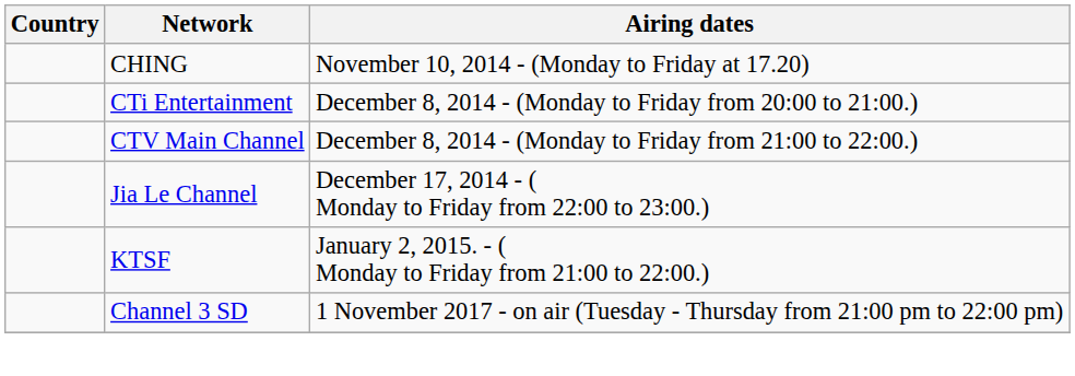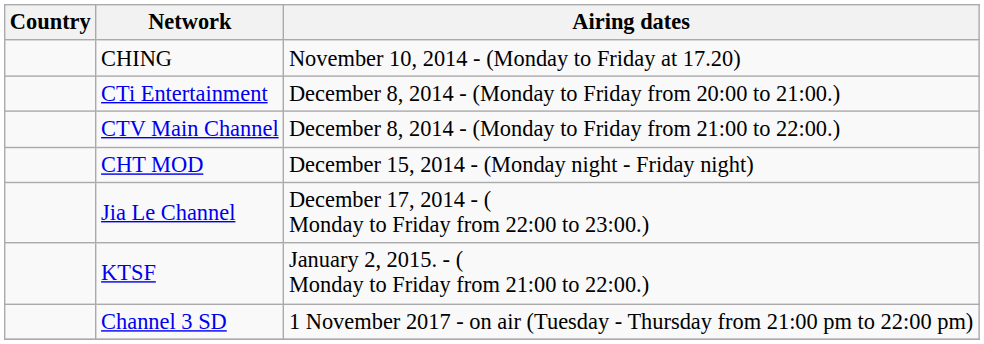+ row: CHT MOD | December 15, 2014 - (Monday night - Friday night)
